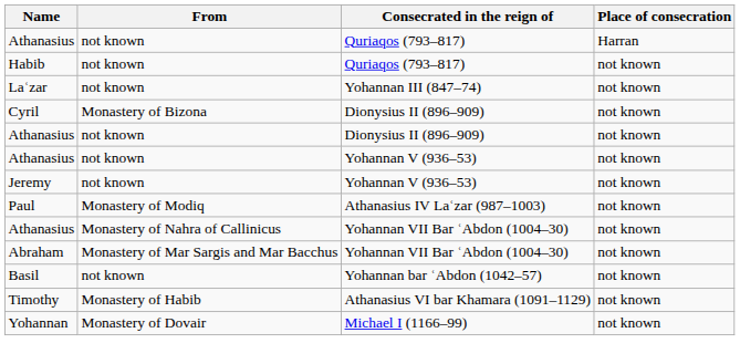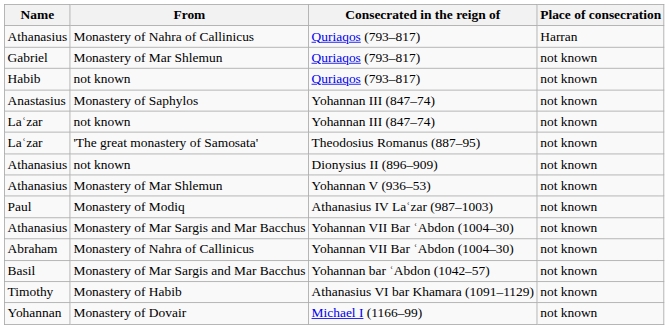Athanasius / Quriaqos (793–817) | From: not known -> Monastery of Nahra of Callinicus
+ row: Gabriel | Monastery of Mar Shlemun | Quriaqos (793–817) | not known
+ row: Anastasius | Monastery of Saphylos | Yohannan III (847–74) | not known
+ row: Laʿzar | 'The great monastery of Samosata' | Theodosius Romanus (887–95) | not known
- row: Cyril | Monastery of Bizona | Dionysius II (896–909) | not known
Athanasius / Yohannan V (936–53) | From: not known -> Monastery of Mar Shlemun
- row: Jeremy | not known | Yohannan V (936–53) | not known
Athanasius / Yohannan VII Bar ʿAbdon (1004–30) | From: Monastery of Nahra of Callinicus -> Monastery of Mar Sargis and Mar Bacchus
Abraham | From: Monastery of Mar Sargis and Mar Bacchus -> Monastery of Nahra of Callinicus
Basil | From: not known -> Monastery of Mar Sargis and Mar Bacchus
